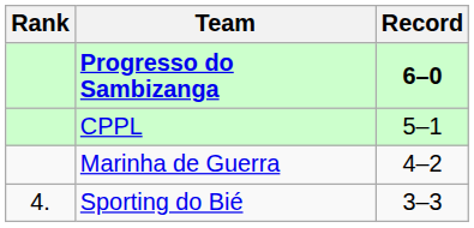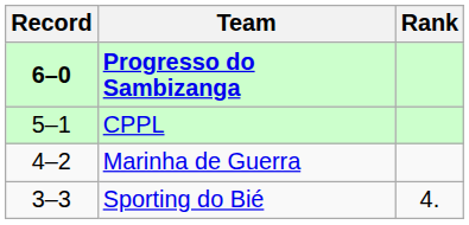columns swapped: Rank <-> Record
